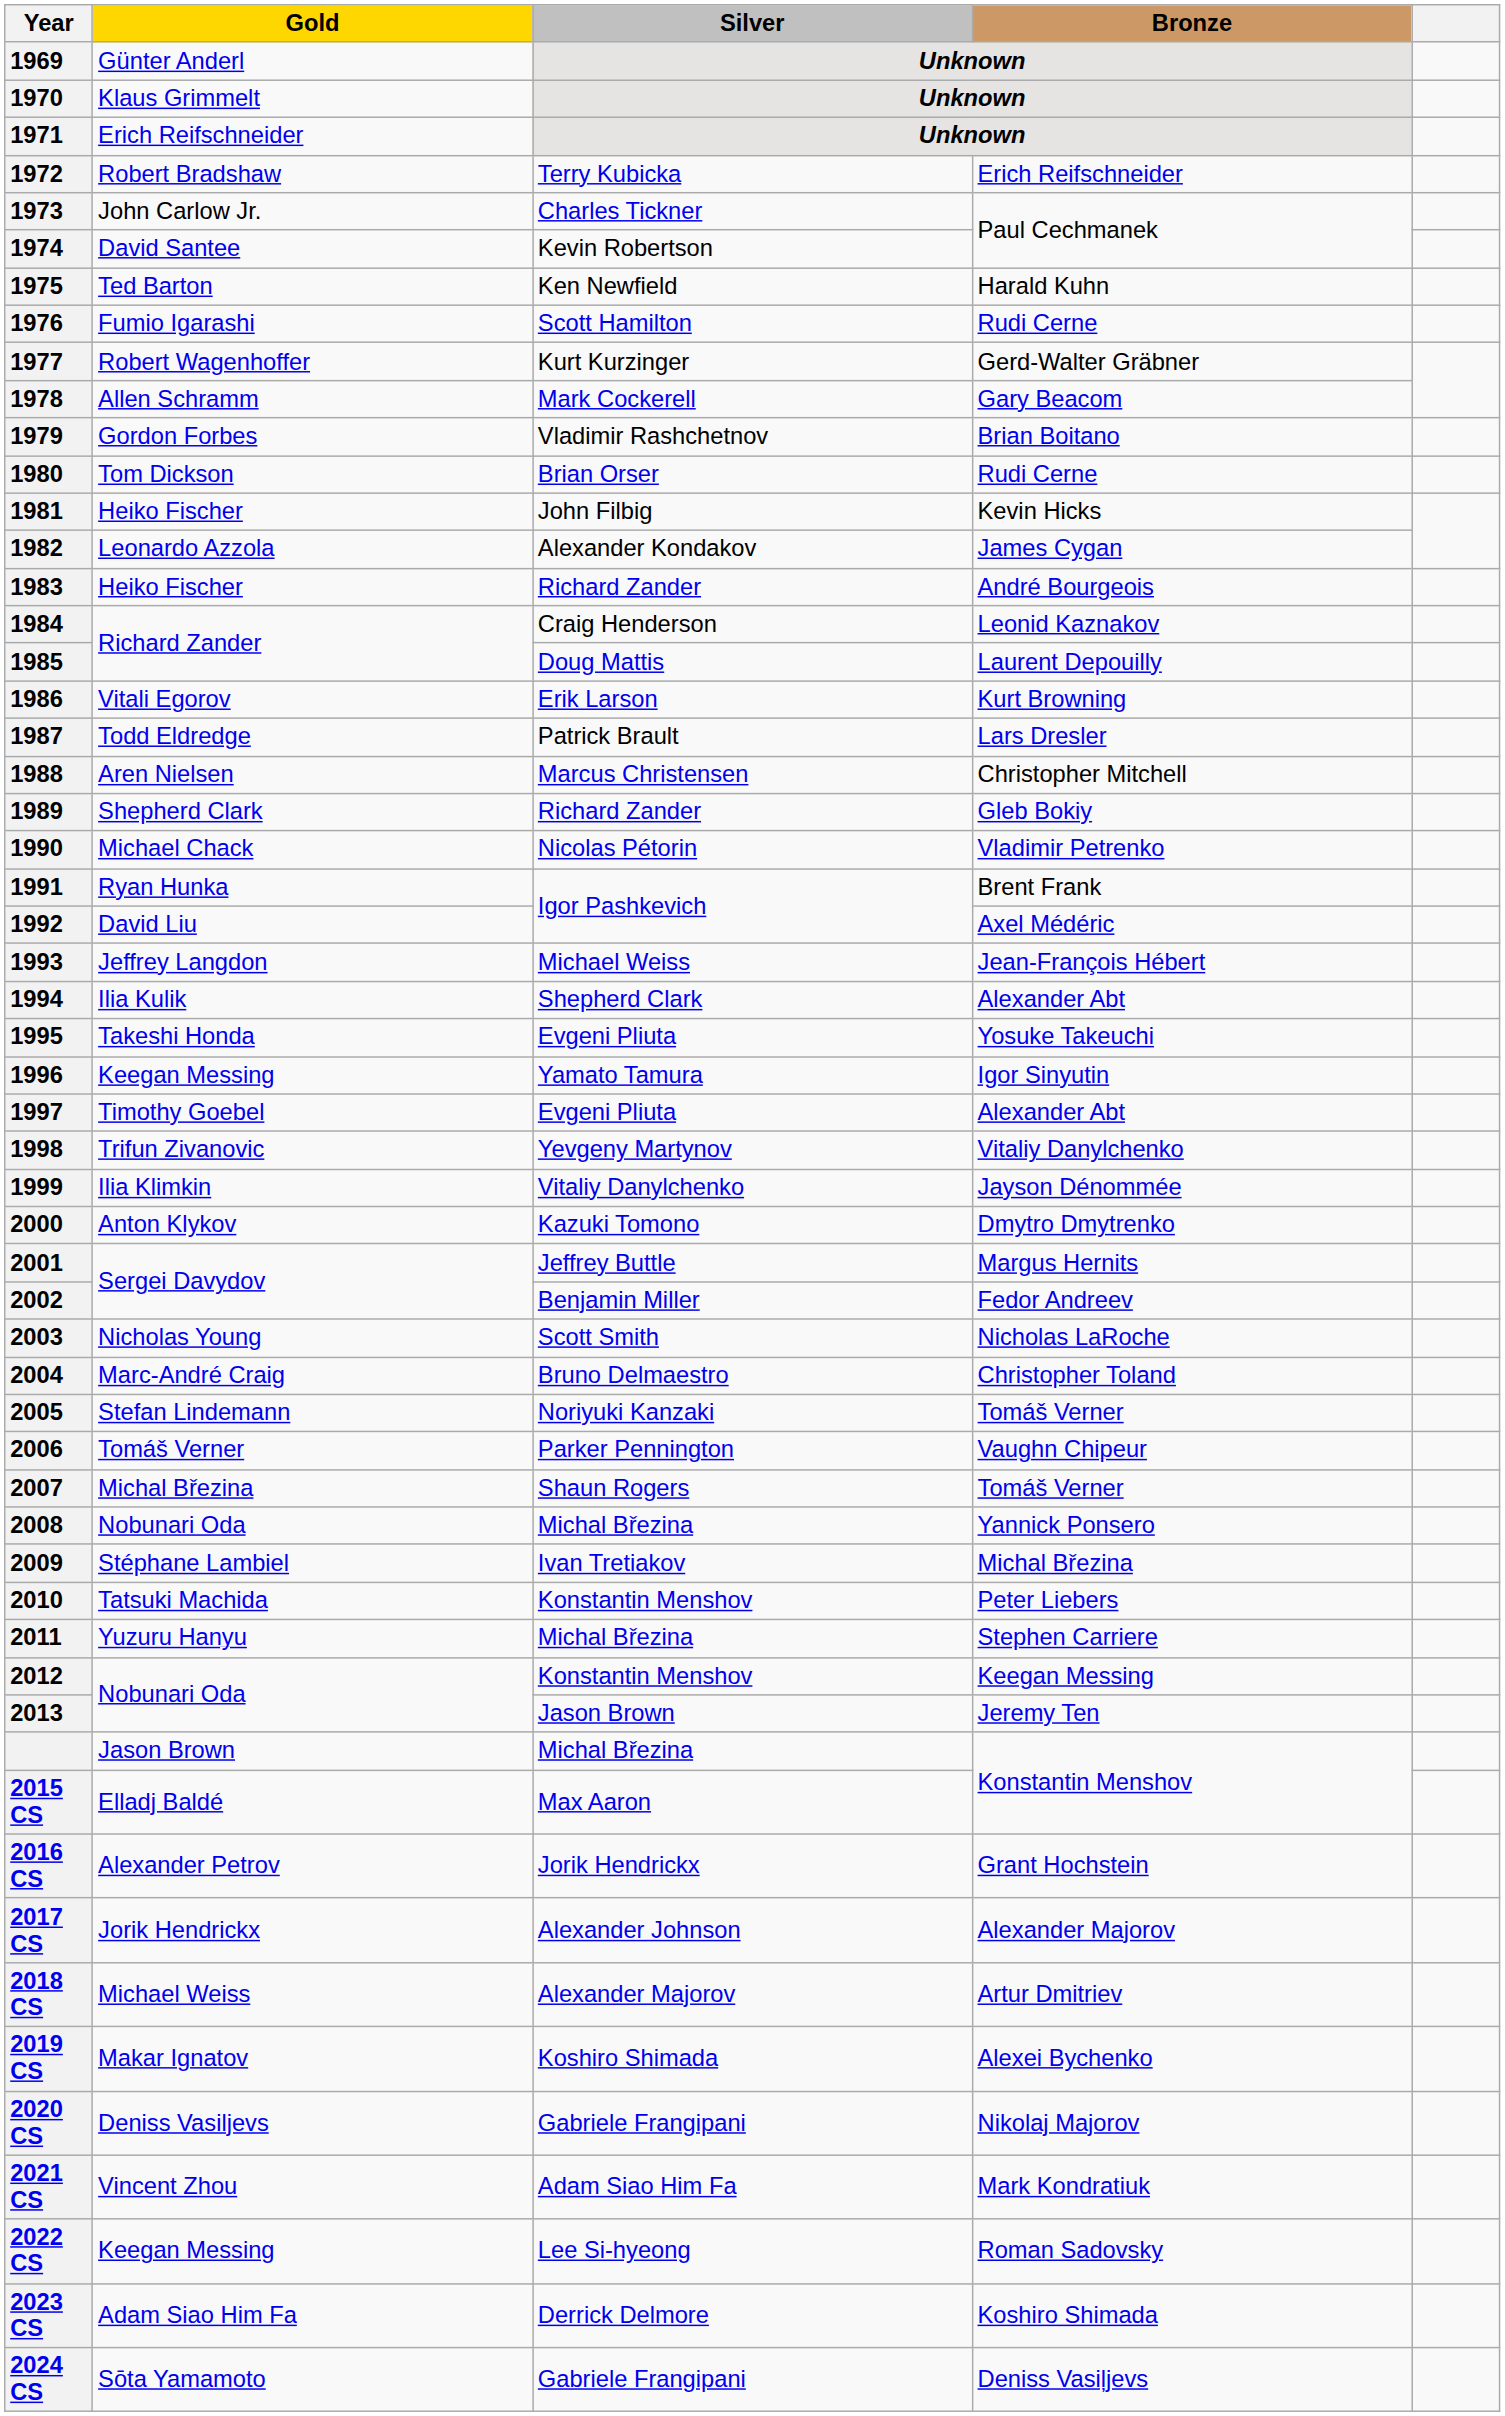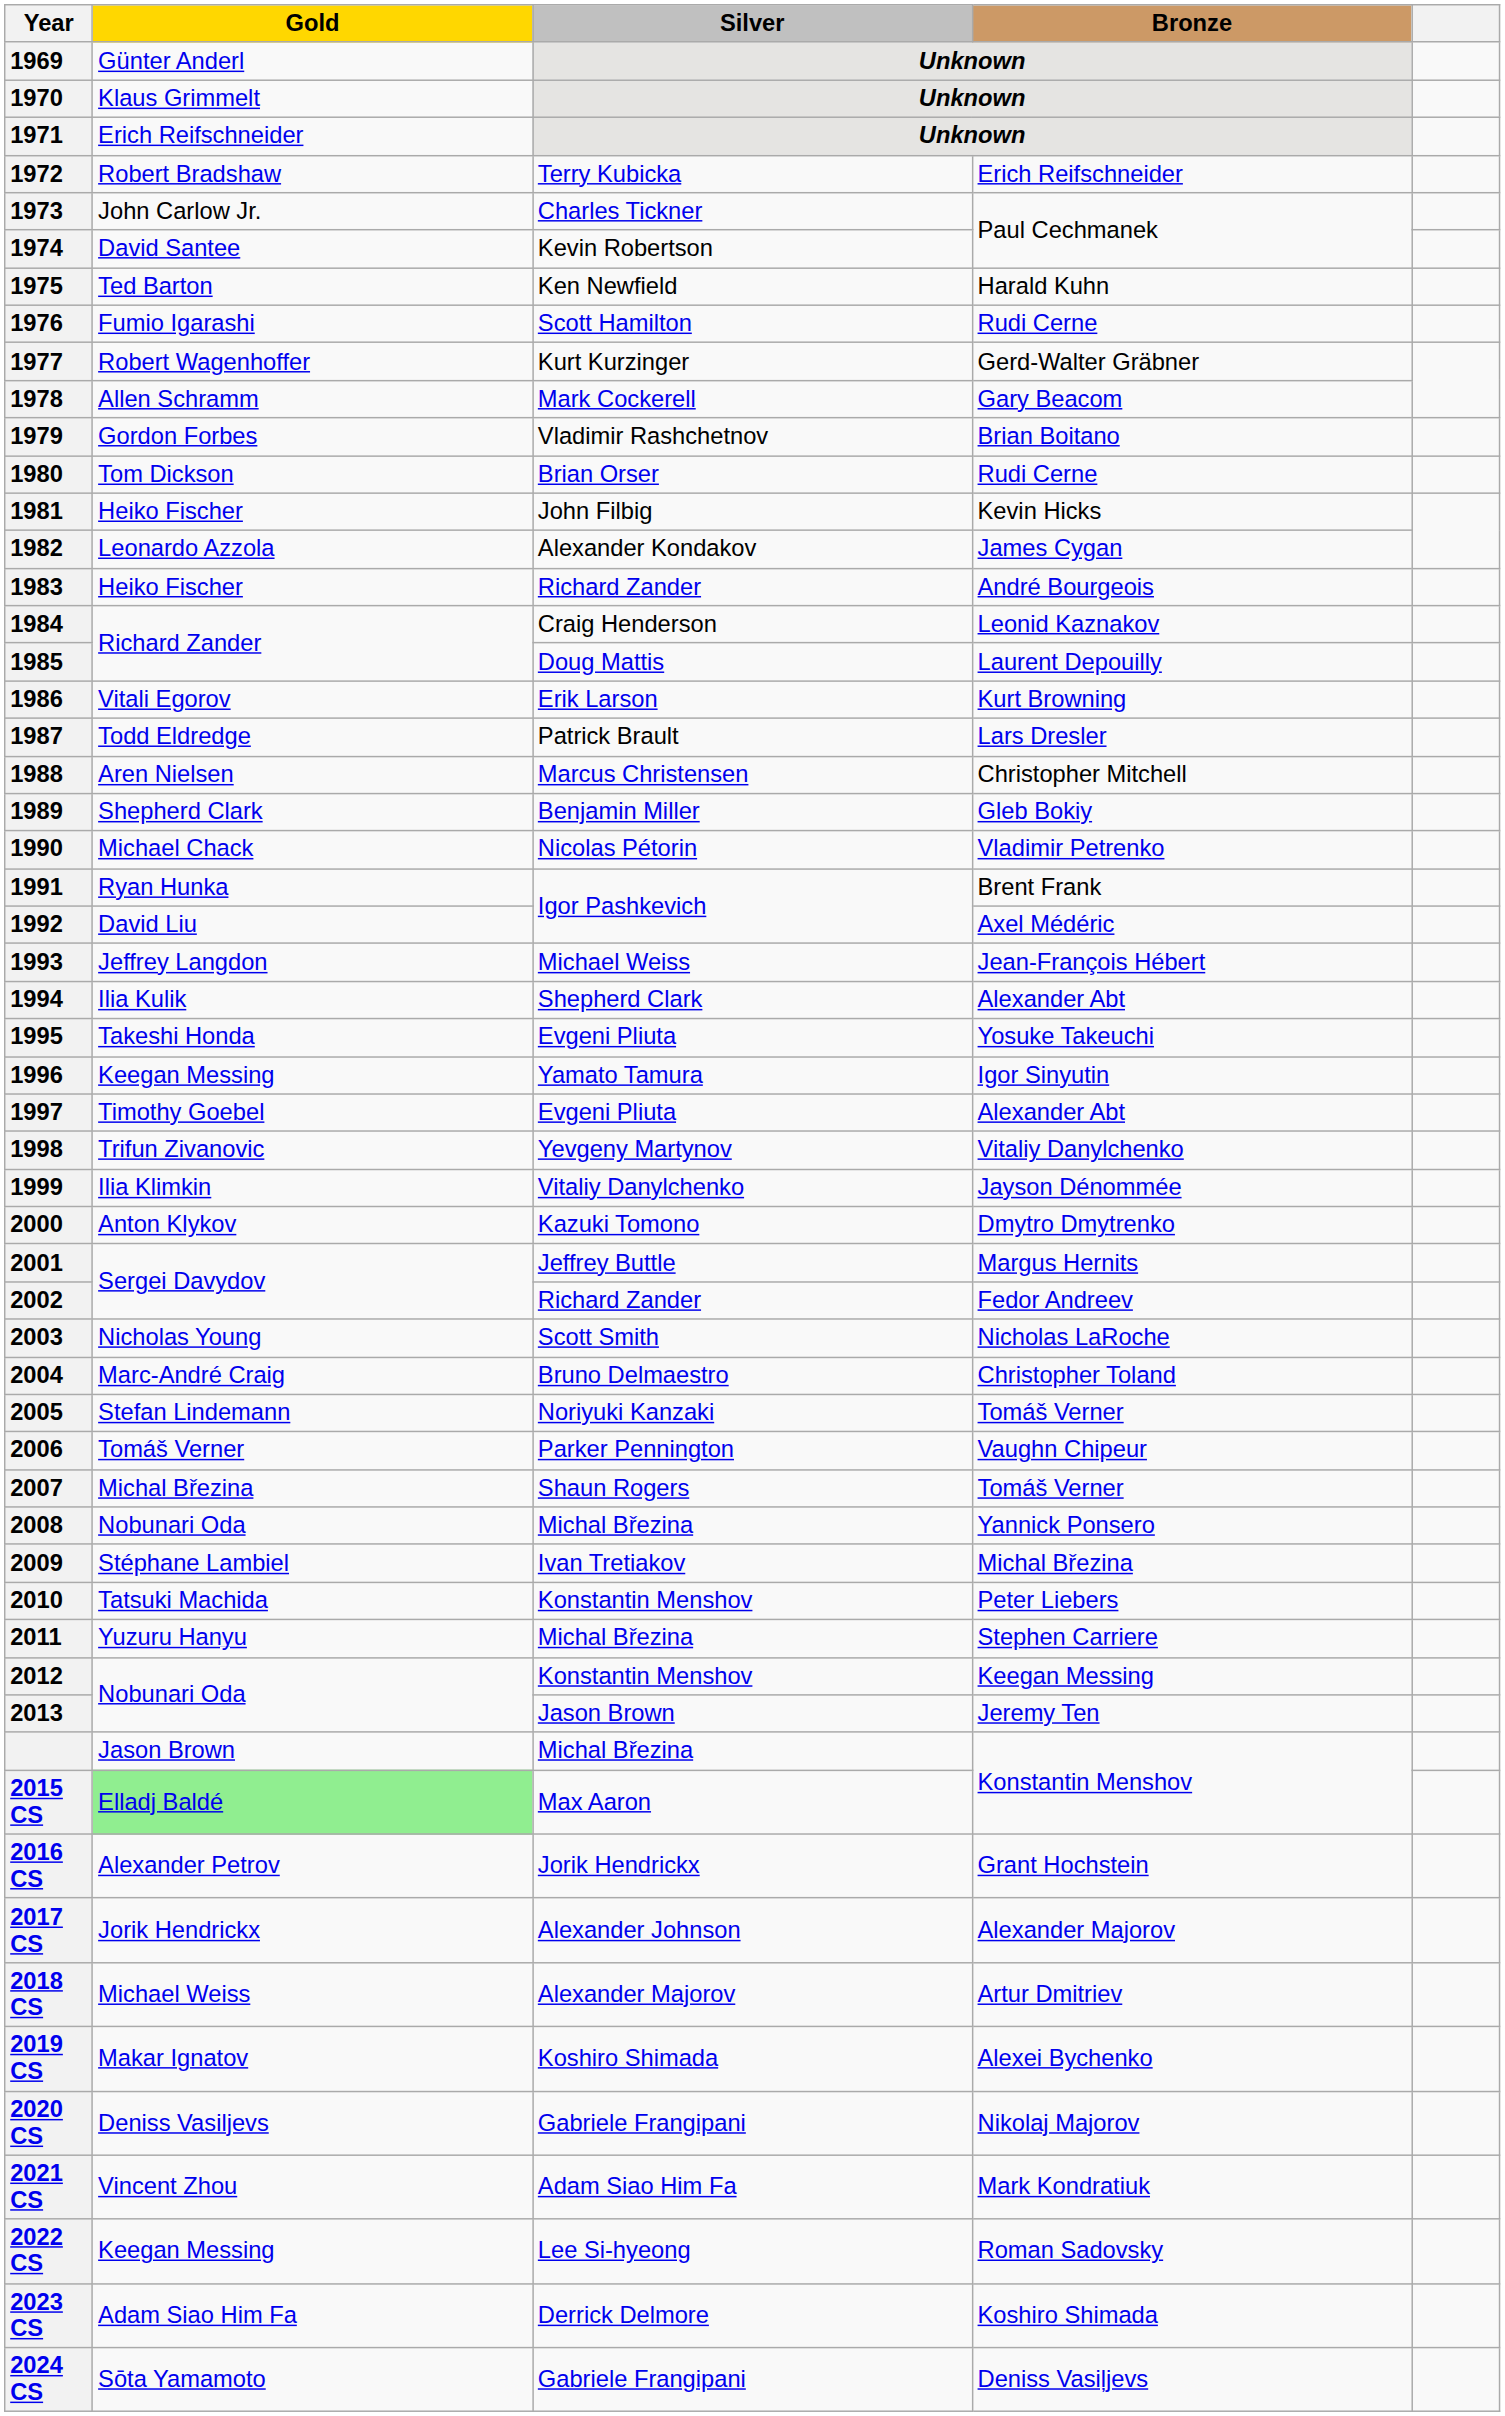1989 | Silver: Richard Zander -> Benjamin Miller
2002 | Silver: Benjamin Miller -> Richard Zander
2015 CS | Gold: no background -> lightgreen background
